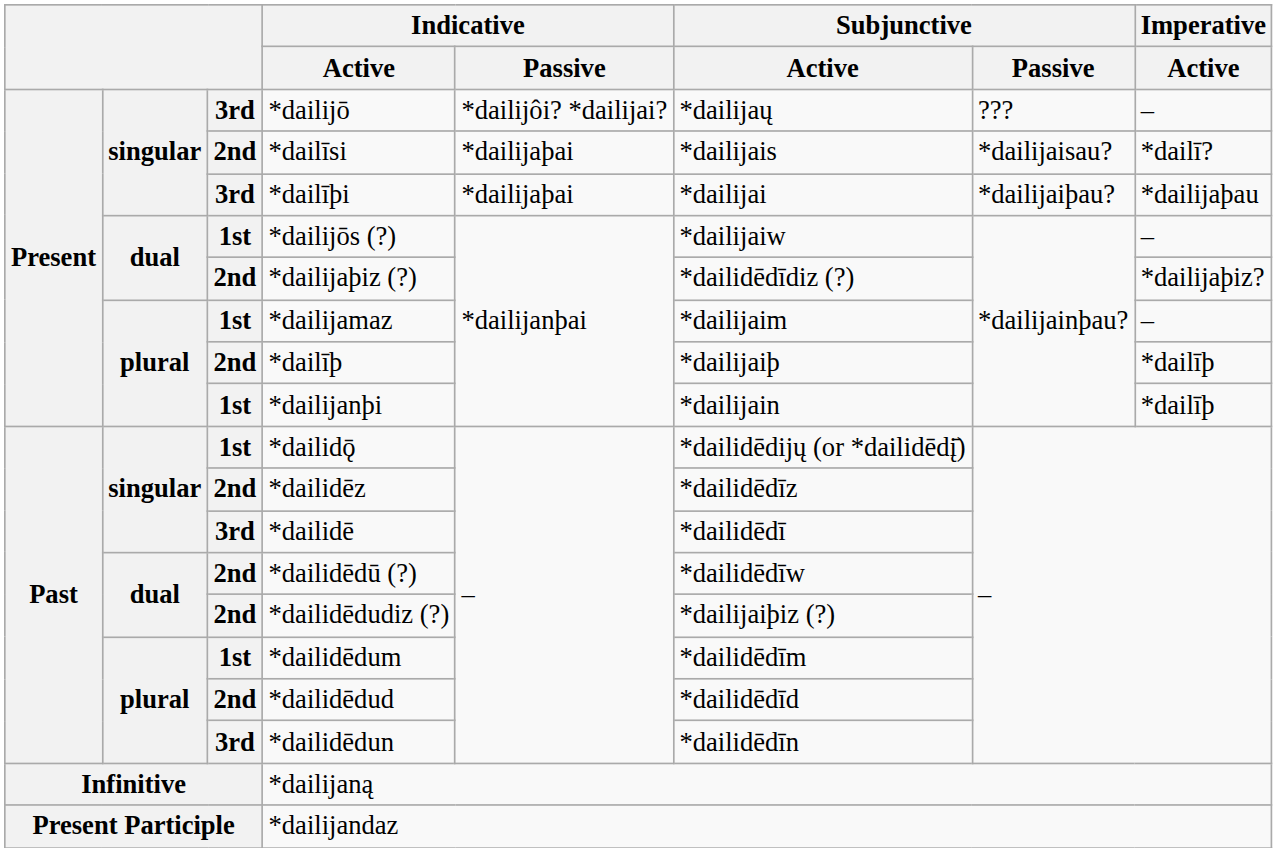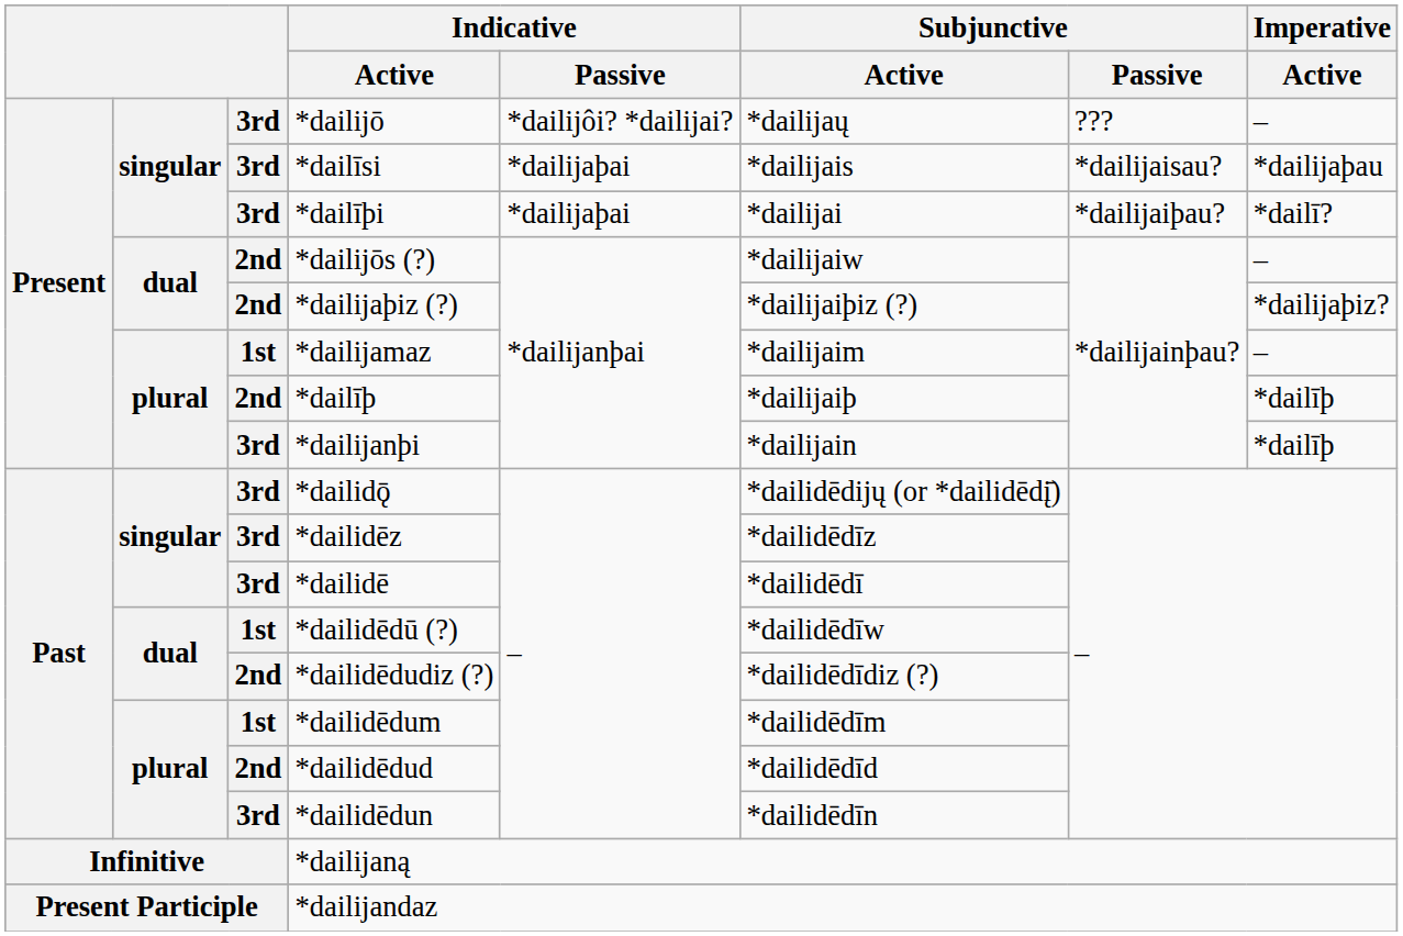*dailīsi | column 3: 2nd -> 3rd
*dailīsi | Imperative / Active: *dailī? -> *dailijaþau
*dailīþi | Imperative / Active: *dailijaþau -> *dailī?
*dailijōs (?) | column 3: 1st -> 2nd
*dailijaþiz (?) | Subjunctive / Active: *dailidēdīdiz (?) -> *dailijaiþiz (?)
*dailijanþi | column 3: 1st -> 3rd
*dailidǭ | column 3: 1st -> 3rd
*dailidēz | column 3: 2nd -> 3rd
*dailidēdū (?) | column 3: 2nd -> 1st
*dailidēdudiz (?) | Subjunctive / Active: *dailijaiþiz (?) -> *dailidēdīdiz (?)
